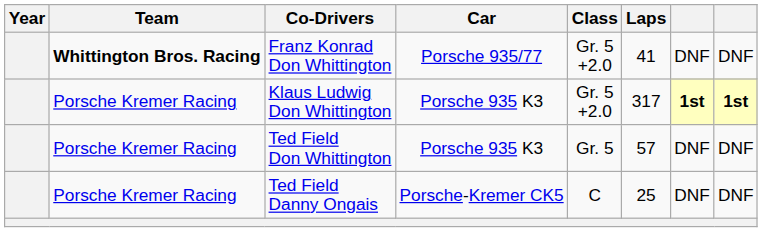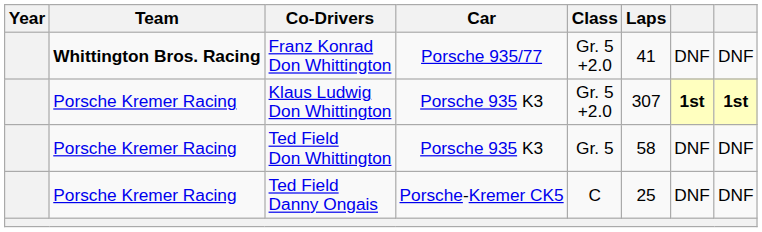Klaus Ludwig Don Whittington | Laps: 317 -> 307
Ted Field Don Whittington | Laps: 57 -> 58
